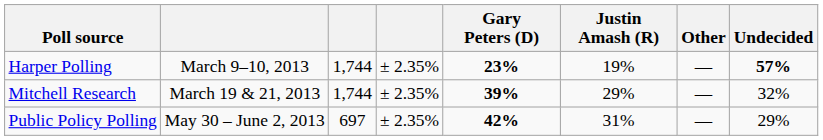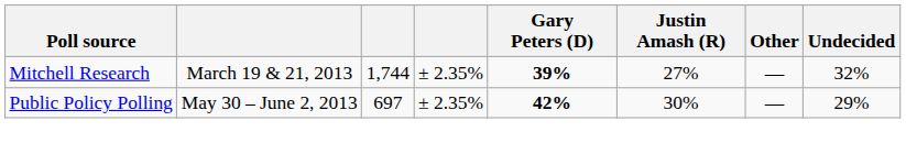- row: Harper Polling | March 9–10, 2013 | 1,744 | ± 2.35% | 23% | 19% | — | 57%
Mitchell Research | Justin Amash (R): 29% -> 27%
Public Policy Polling | Justin Amash (R): 31% -> 30%
